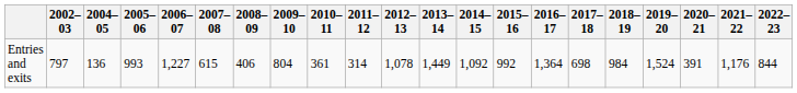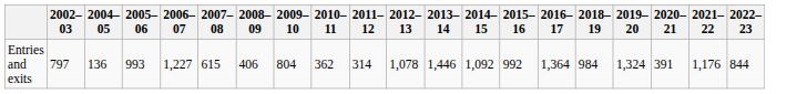- column: 2017–18 | 698
Entries and exits | 2010–11: 361 -> 362
Entries and exits | 2013–14: 1,449 -> 1,446
Entries and exits | 2019–20: 1,524 -> 1,324
